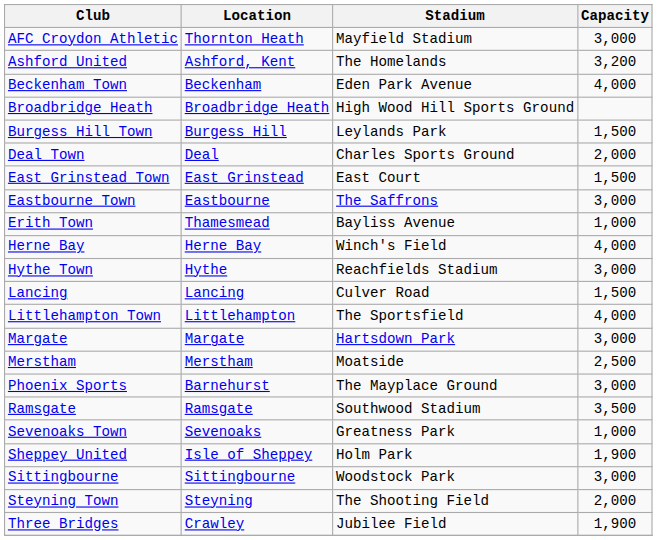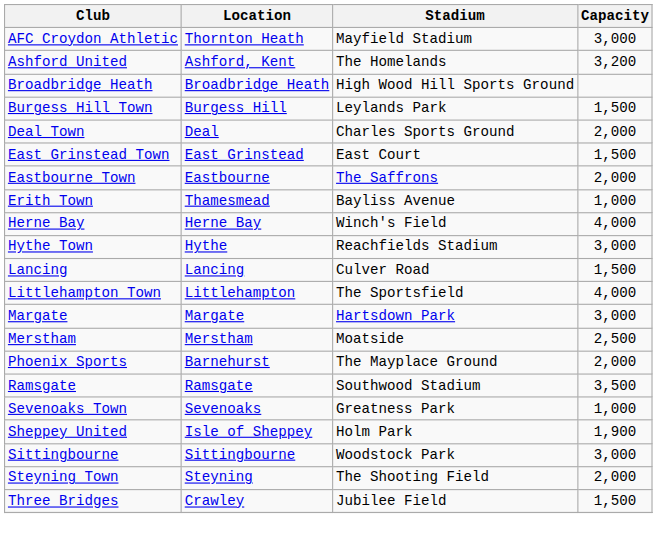- row: Beckenham Town | Beckenham | Eden Park Avenue | 4,000
Eastbourne Town | Capacity: 3,000 -> 2,000
Phoenix Sports | Capacity: 3,000 -> 2,000
Three Bridges | Capacity: 1,900 -> 1,500
